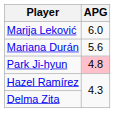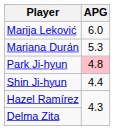Mariana Durán | APG: 5.6 -> 5.3
+ row: Shin Ji-hyun | 4.4
